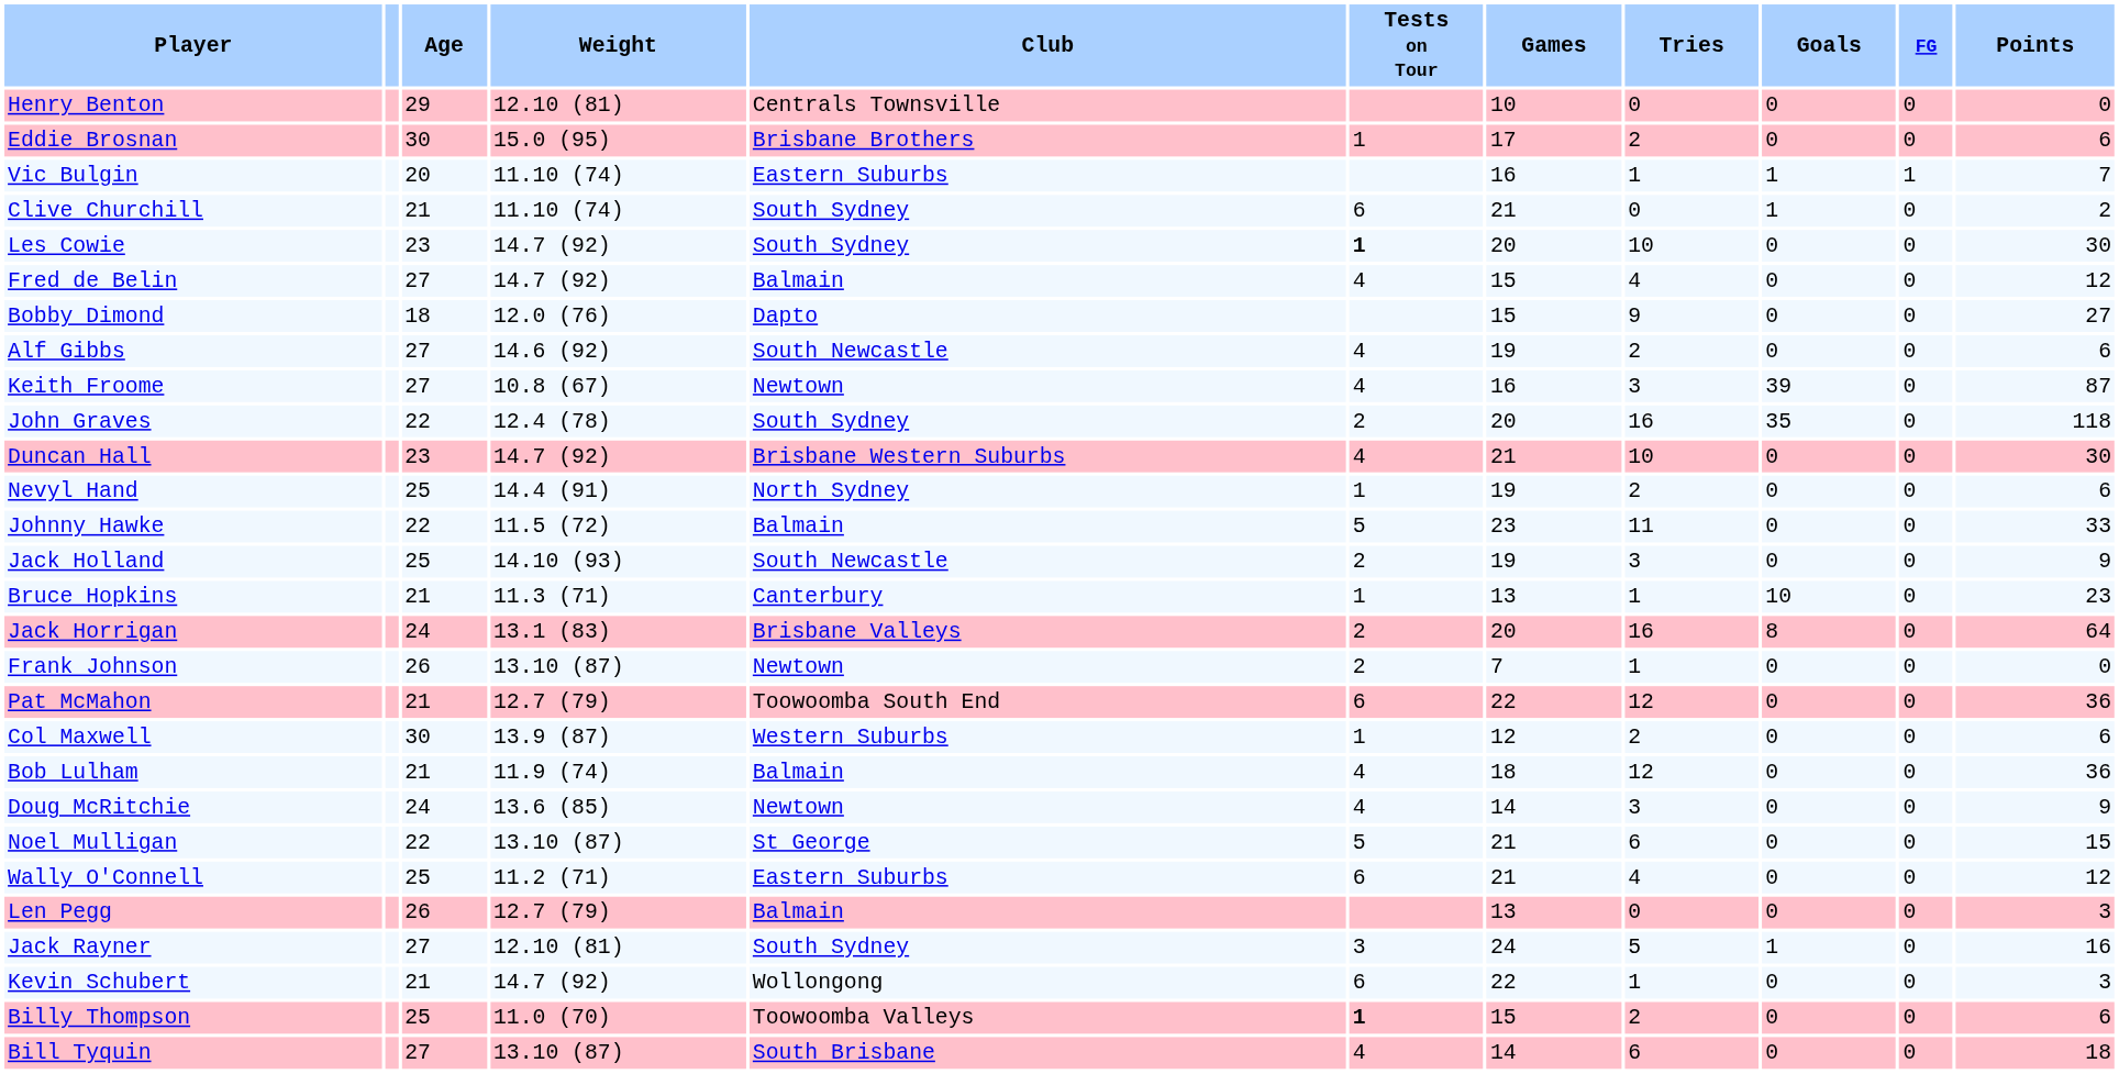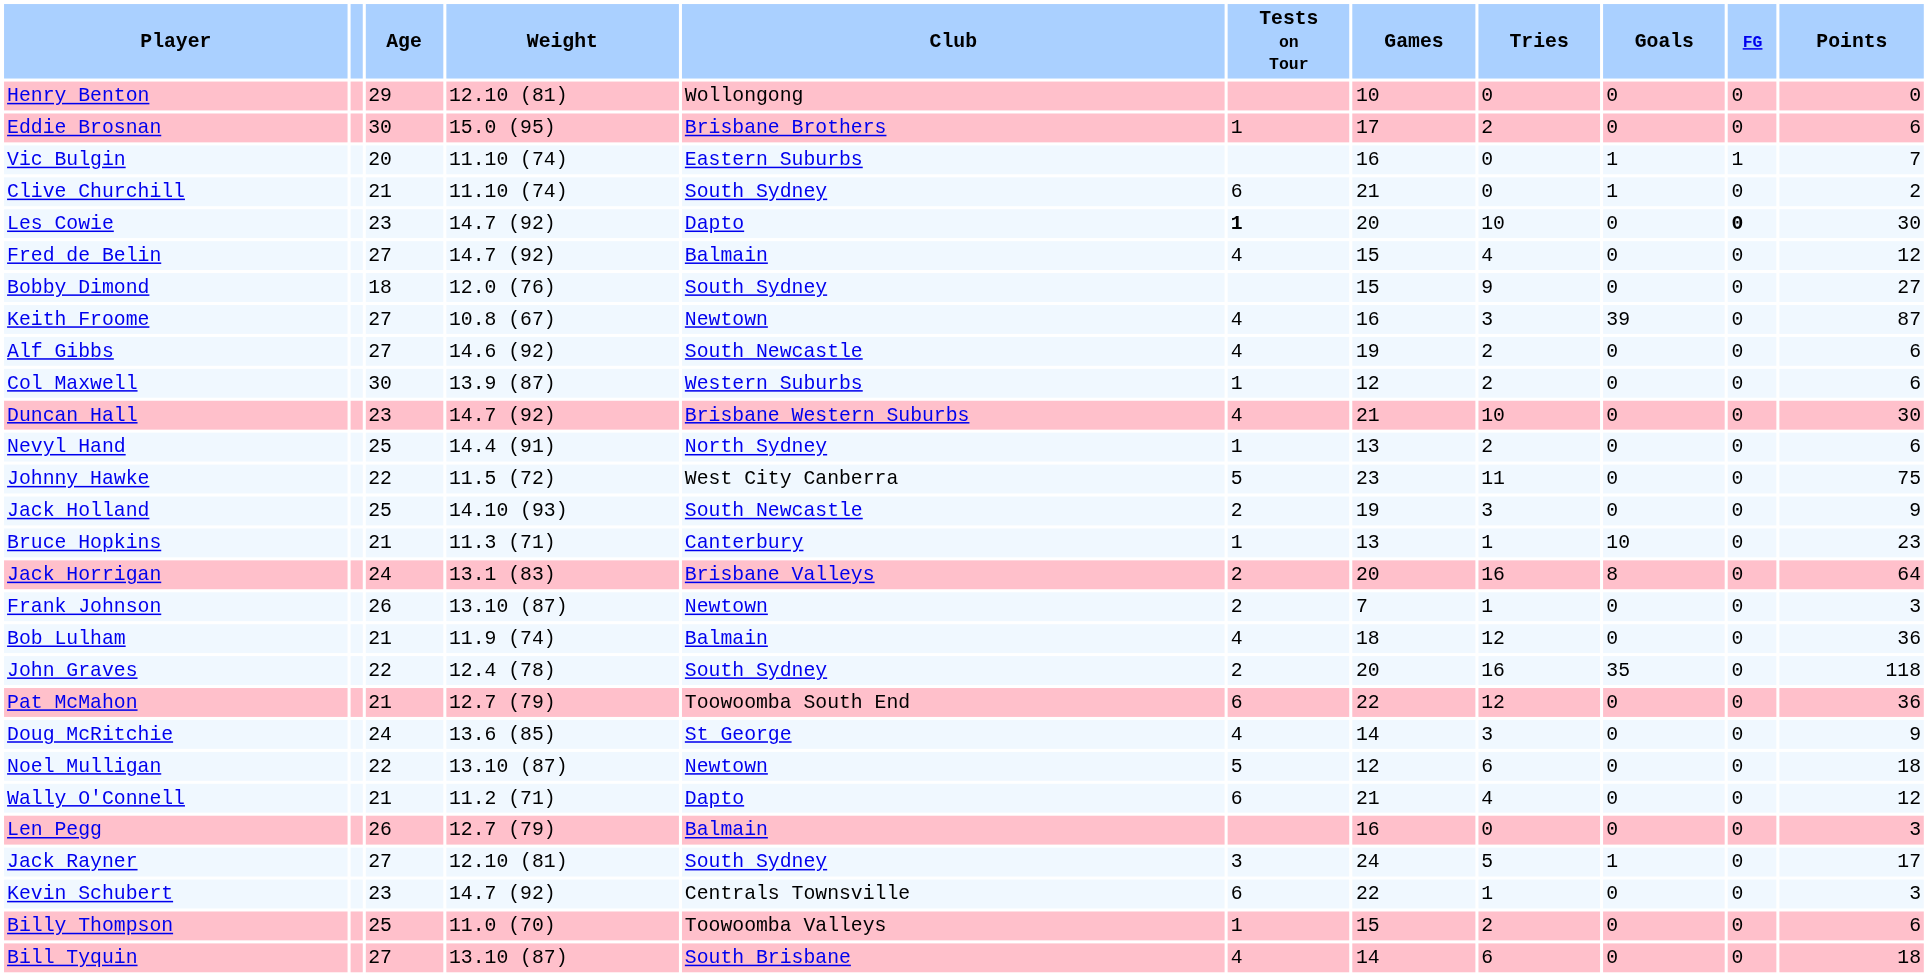Henry Benton | Club: Centrals Townsville -> Wollongong
Vic Bulgin | Tries: 1 -> 0
Les Cowie | Club: South Sydney -> Dapto
Les Cowie | FG: normal -> bold
Bobby Dimond | Club: Dapto -> South Sydney
rows swapped: Keith Froome <-> Alf Gibbs
rows swapped: John Graves <-> Col Maxwell
Nevyl Hand | Games: 19 -> 13
Johnny Hawke | Club: Balmain -> West City Canberra
Johnny Hawke | Points: 33 -> 75
Frank Johnson | Points: 0 -> 3
rows swapped: Bob Lulham <-> Pat McMahon
Doug McRitchie | Club: Newtown -> St George
Noel Mulligan | Club: St George -> Newtown
Noel Mulligan | Games: 21 -> 12
Noel Mulligan | Points: 15 -> 18
Wally O'Connell | Age: 25 -> 21
Wally O'Connell | Club: Eastern Suburbs -> Dapto
Len Pegg | Games: 13 -> 16
Jack Rayner | Points: 16 -> 17
Kevin Schubert | Age: 21 -> 23
Kevin Schubert | Club: Wollongong -> Centrals Townsville
Billy Thompson | Tests on Tour: bold -> normal
